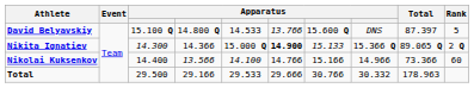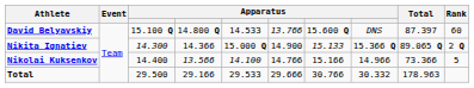David Belyavskiy | Rank: 5 -> 60
Nikita Ignatiev | column 6: bold -> normal
Nikolai Kuksenkov | Rank: 60 -> 5
